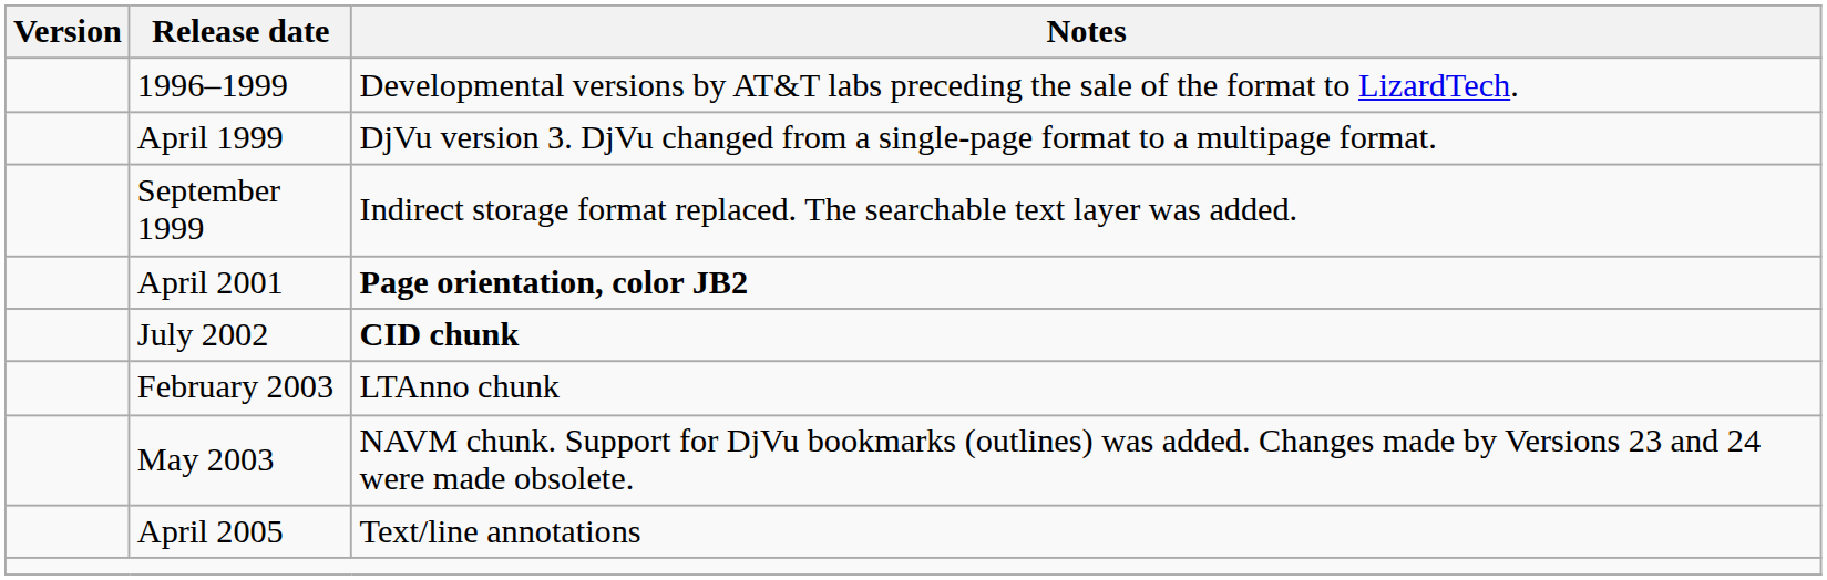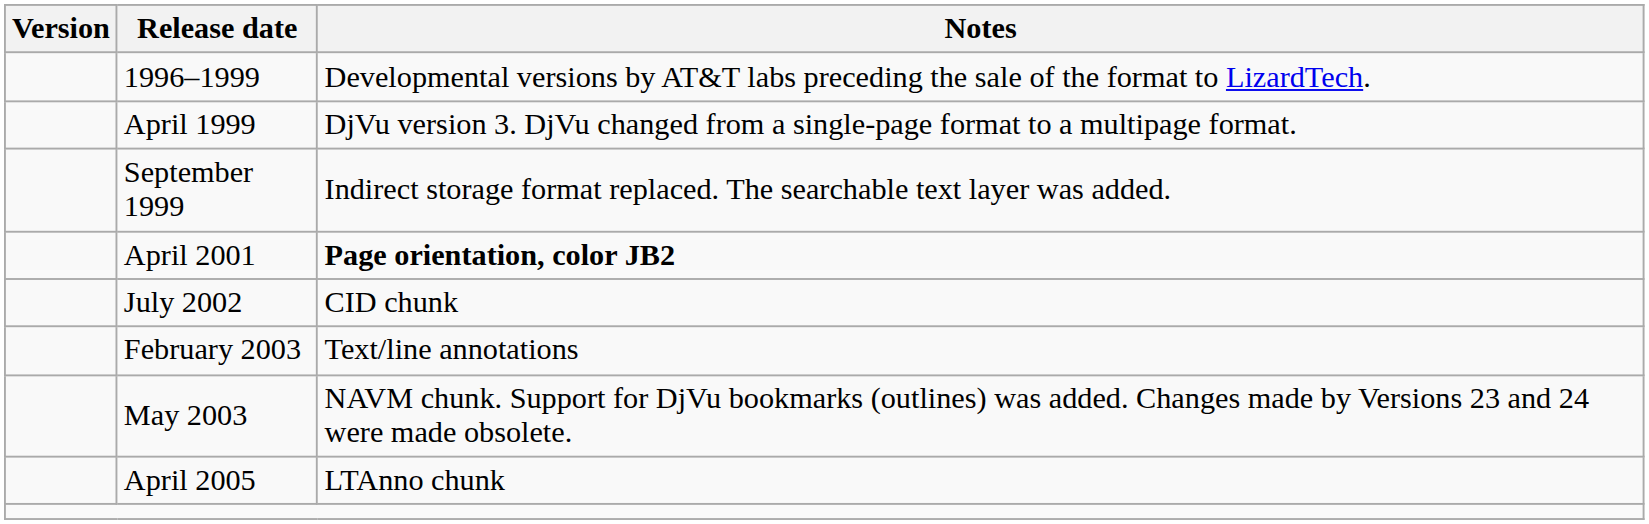July 2002 | Notes: bold -> normal
February 2003 | Notes: LTAnno chunk -> Text/line annotations
April 2005 | Notes: Text/line annotations -> LTAnno chunk
